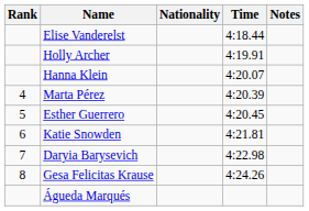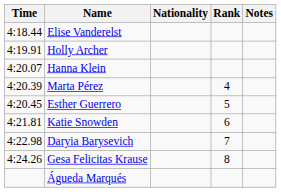columns swapped: Rank <-> Time
